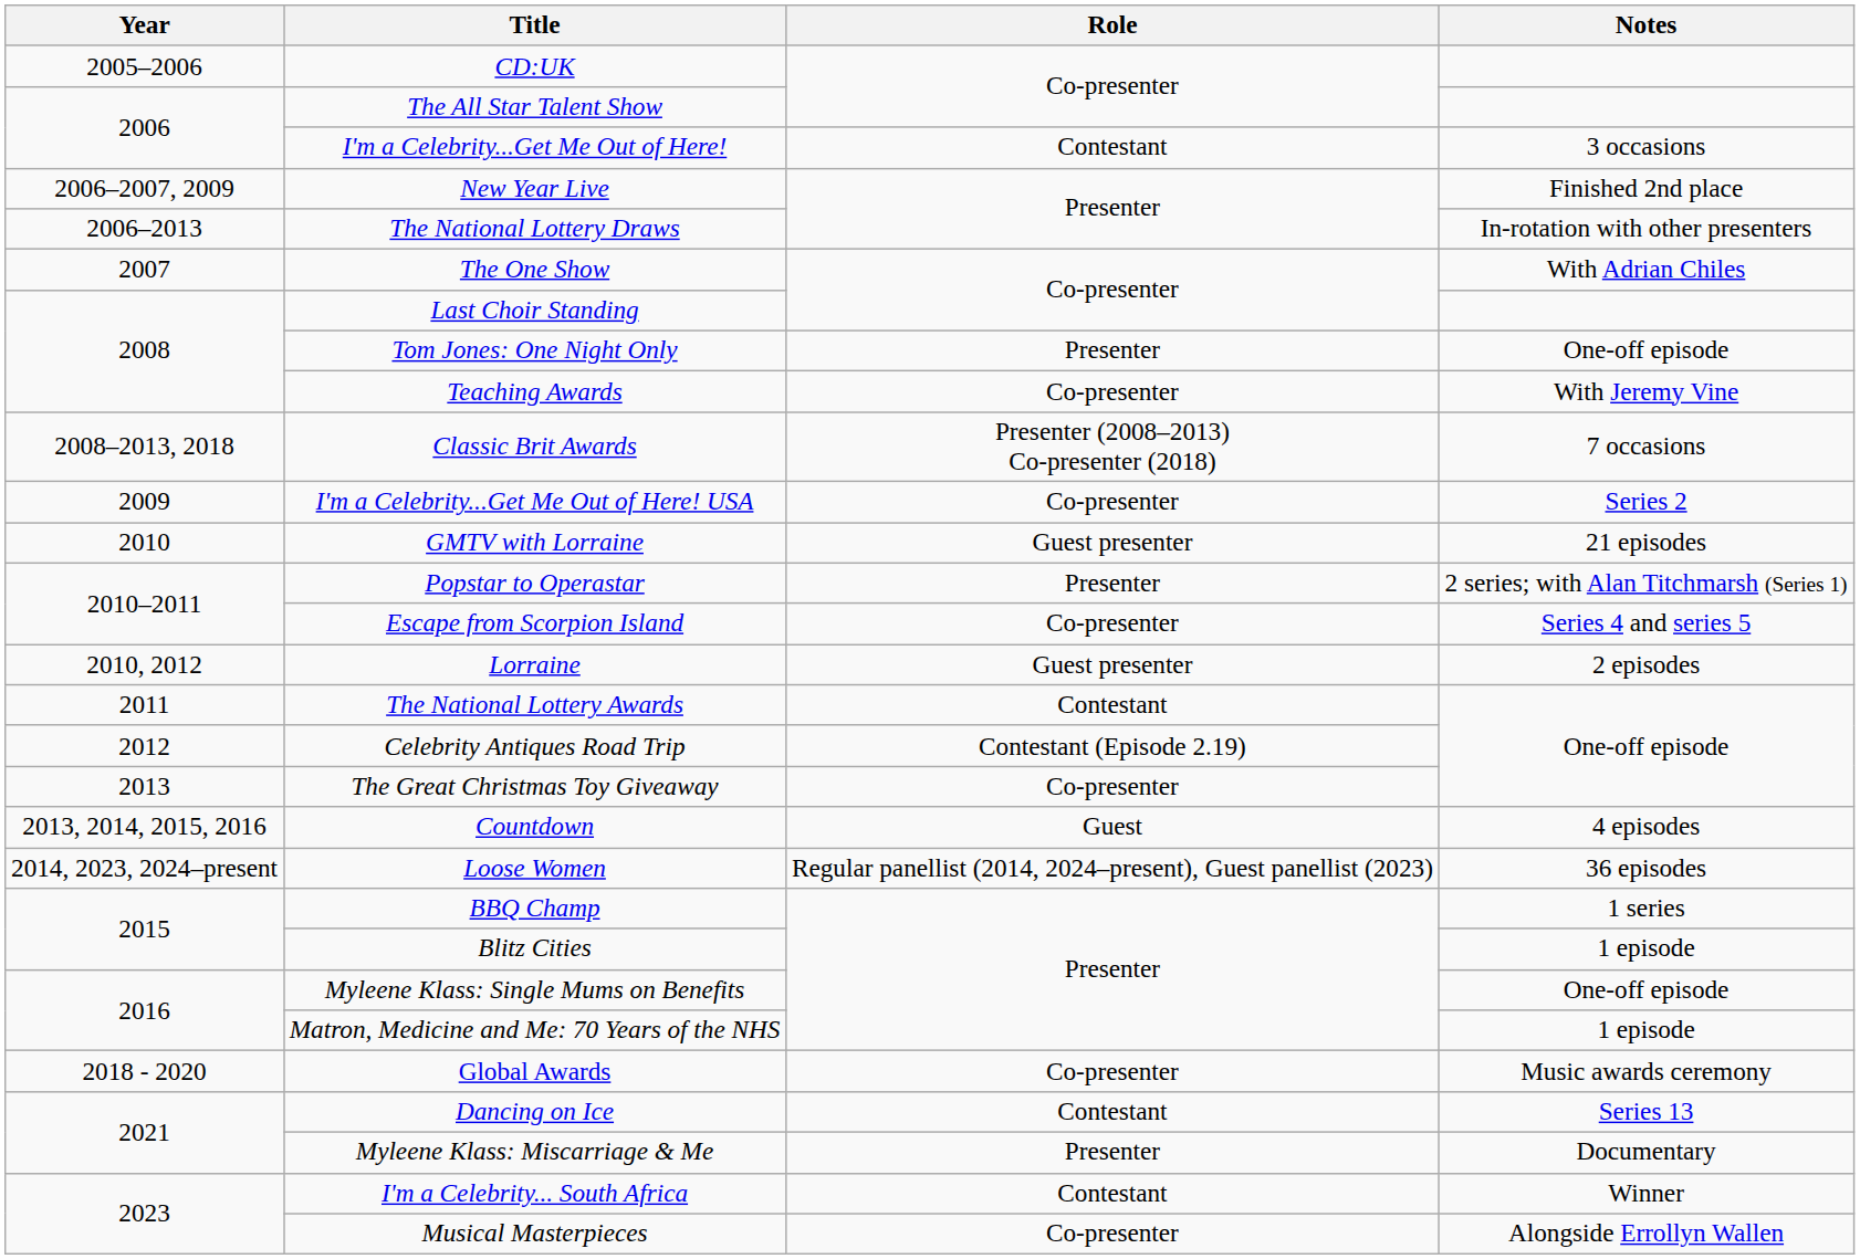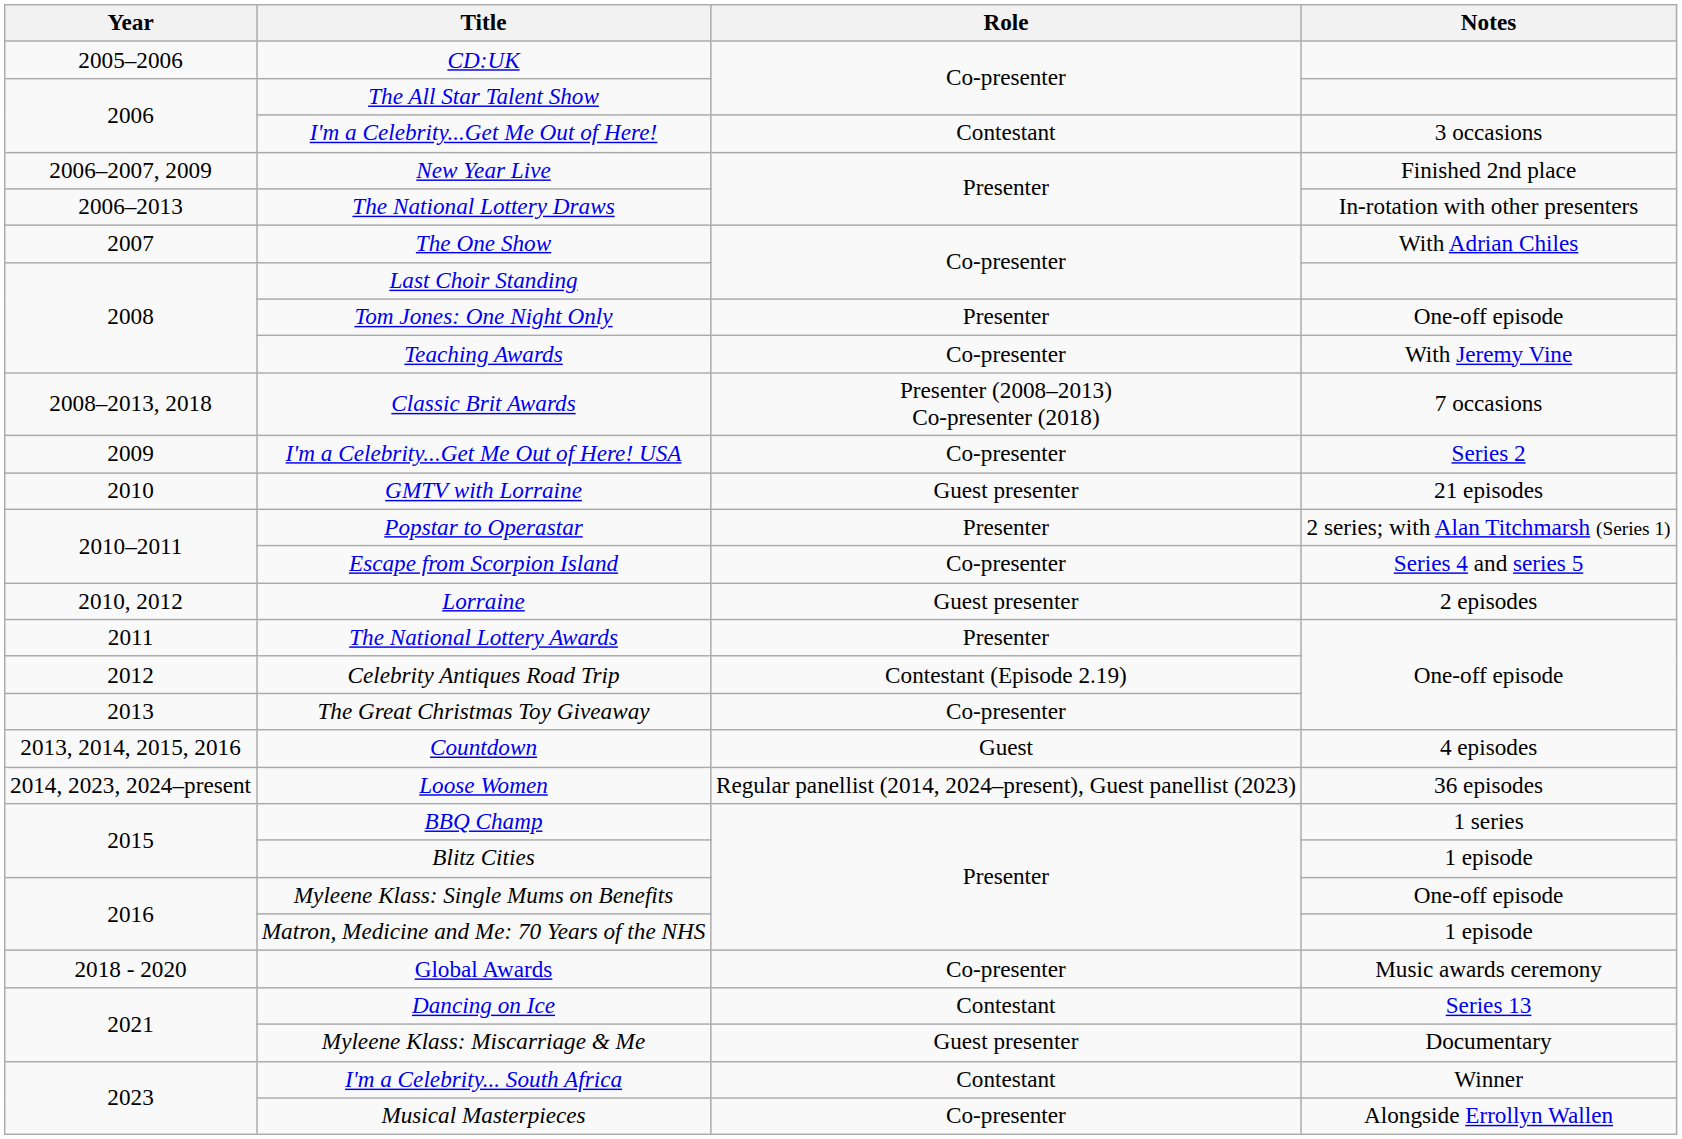The National Lottery Awards | Role: Contestant -> Presenter
Myleene Klass: Miscarriage & Me | Role: Presenter -> Guest presenter
